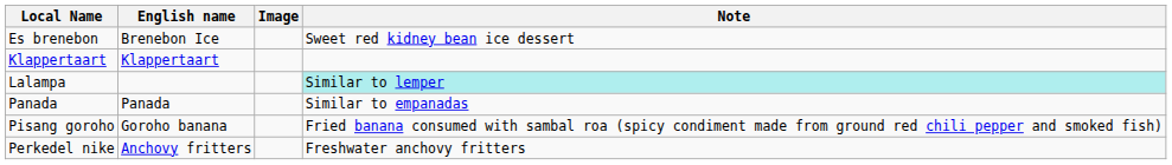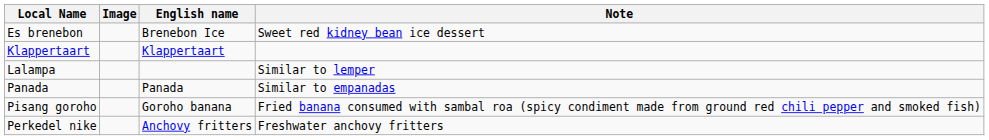columns swapped: Image <-> English name
Lalampa | Note: paleturquoise background -> no background
